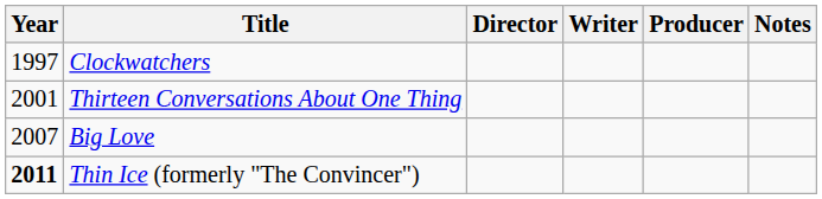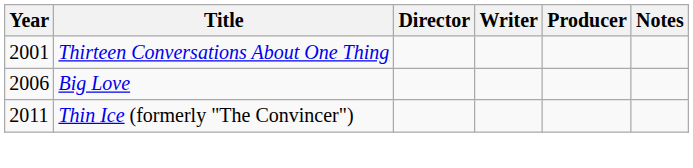- row: 1997 | Clockwatchers
Big Love | Year: 2007 -> 2006
Thin Ice (formerly "The Convincer") | Year: bold -> normal
